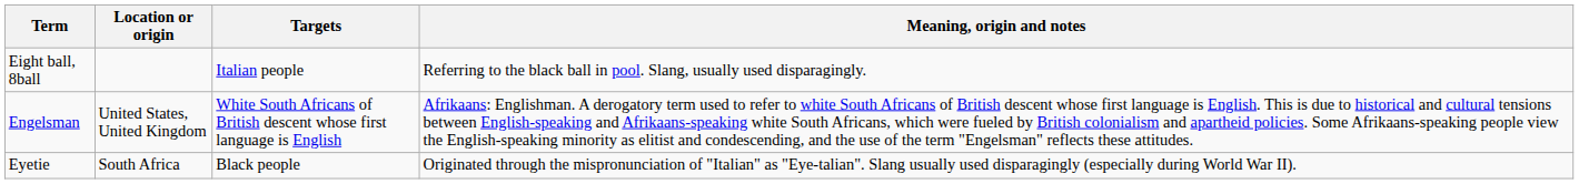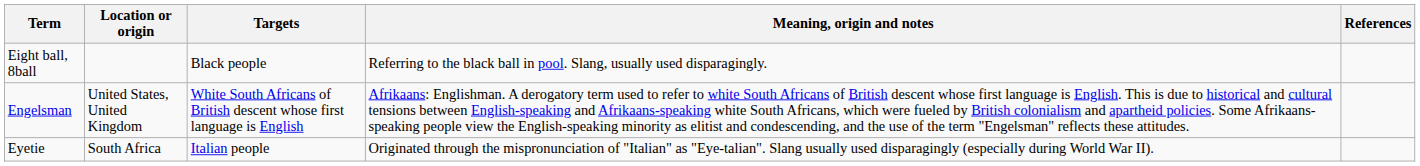+ column: References
Eight ball, 8ball | Targets: Italian people -> Black people
Eyetie | Targets: Black people -> Italian people
